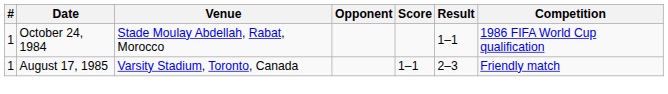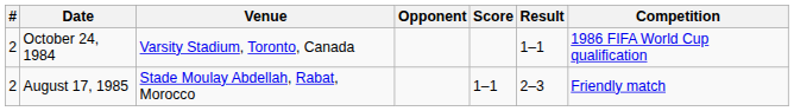October 24, 1984 | #: 1 -> 2
October 24, 1984 | Venue: Stade Moulay Abdellah, Rabat, Morocco -> Varsity Stadium, Toronto, Canada
August 17, 1985 | #: 1 -> 2
August 17, 1985 | Venue: Varsity Stadium, Toronto, Canada -> Stade Moulay Abdellah, Rabat, Morocco
